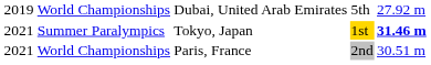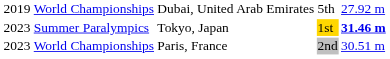Summer Paralympics | column 1: 2021 -> 2023
World Championships / Paris, France | column 1: 2021 -> 2023
